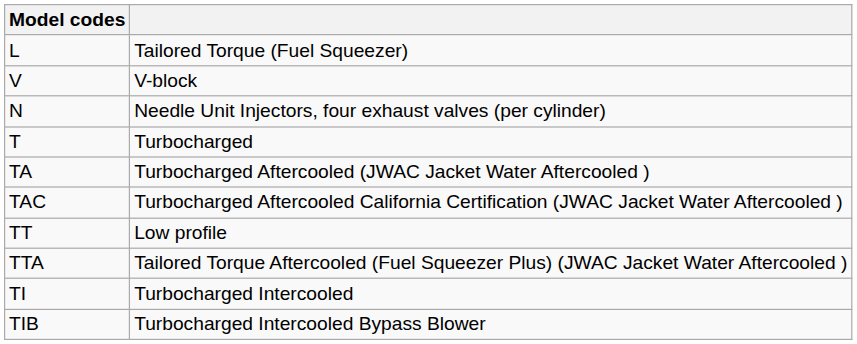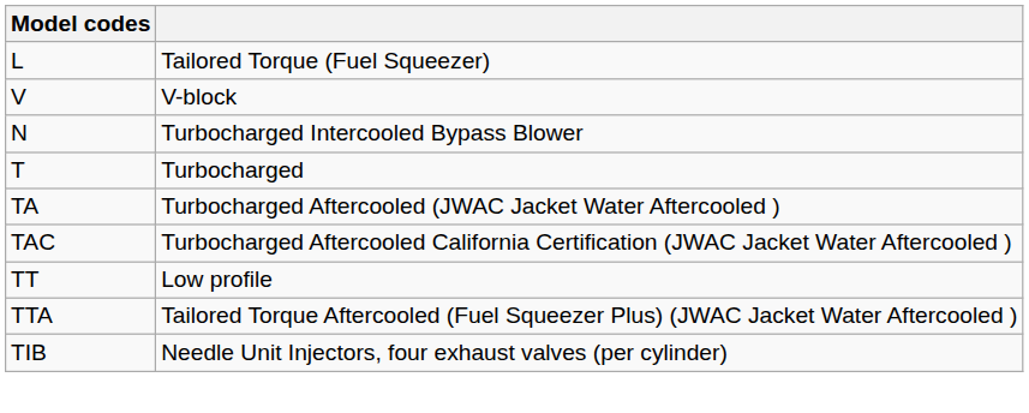N | column 2: Needle Unit Injectors, four exhaust valves (per cylinder) -> Turbocharged Intercooled Bypass Blower
- row: TI | Turbocharged Intercooled
TIB | column 2: Turbocharged Intercooled Bypass Blower -> Needle Unit Injectors, four exhaust valves (per cylinder)
